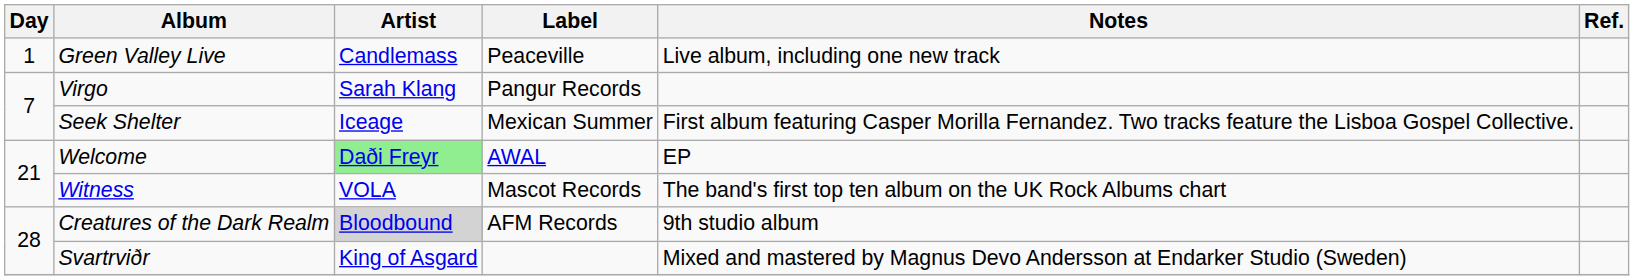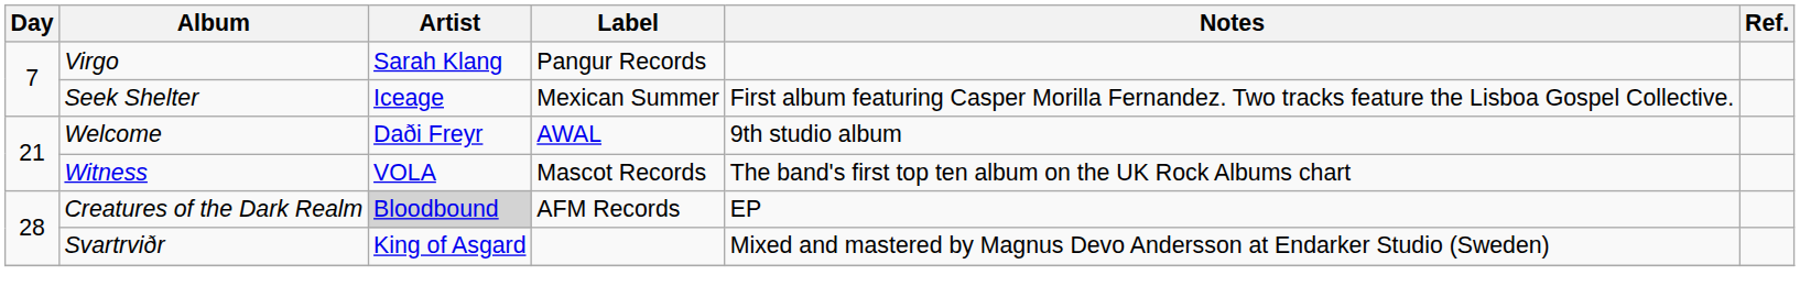- row: 1 | Green Valley Live | Candlemass | Peaceville | Live album, including one new track
Welcome | Artist: lightgreen background -> no background
Welcome | Notes: EP -> 9th studio album
Creatures of the Dark Realm | Notes: 9th studio album -> EP
